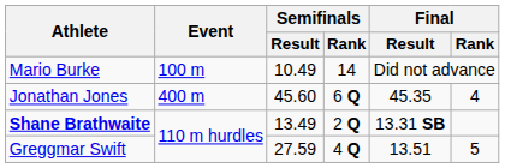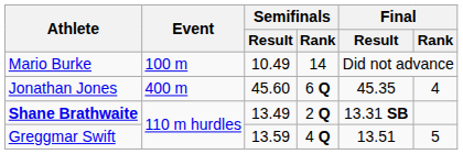Greggmar Swift | Semifinals / Result: 27.59 -> 13.59
